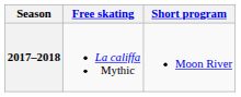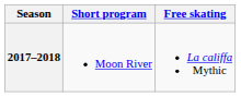columns swapped: Short program <-> Free skating
